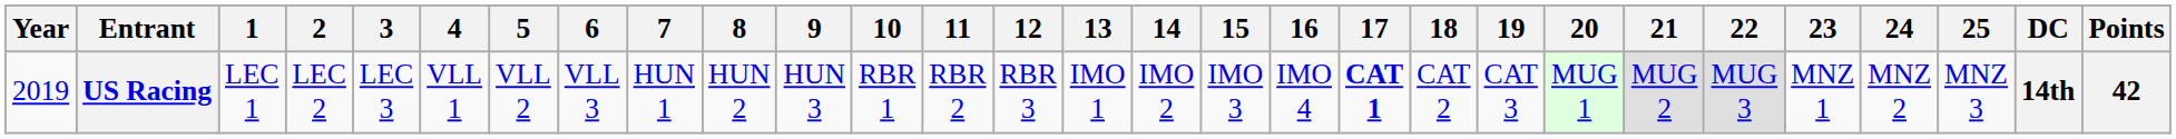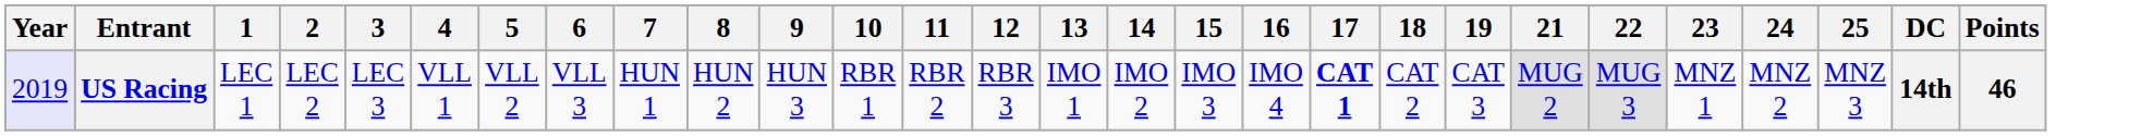- column: 20 | MUG 1
US Racing | Year: no background -> lavender background
US Racing | Points: 42 -> 46
